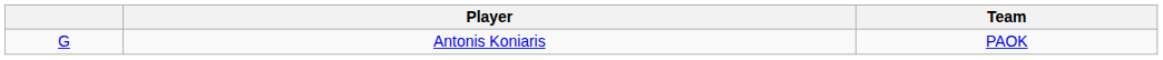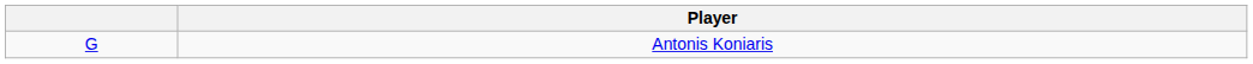- column: Team | PAOK
